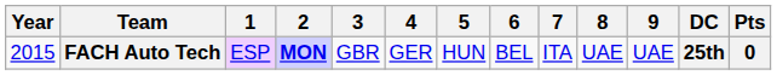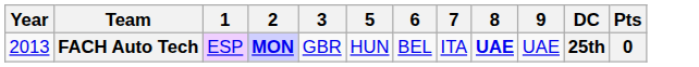- column: 4 | GER
FACH Auto Tech | Year: 2015 -> 2013
FACH Auto Tech | 8: normal -> bold
